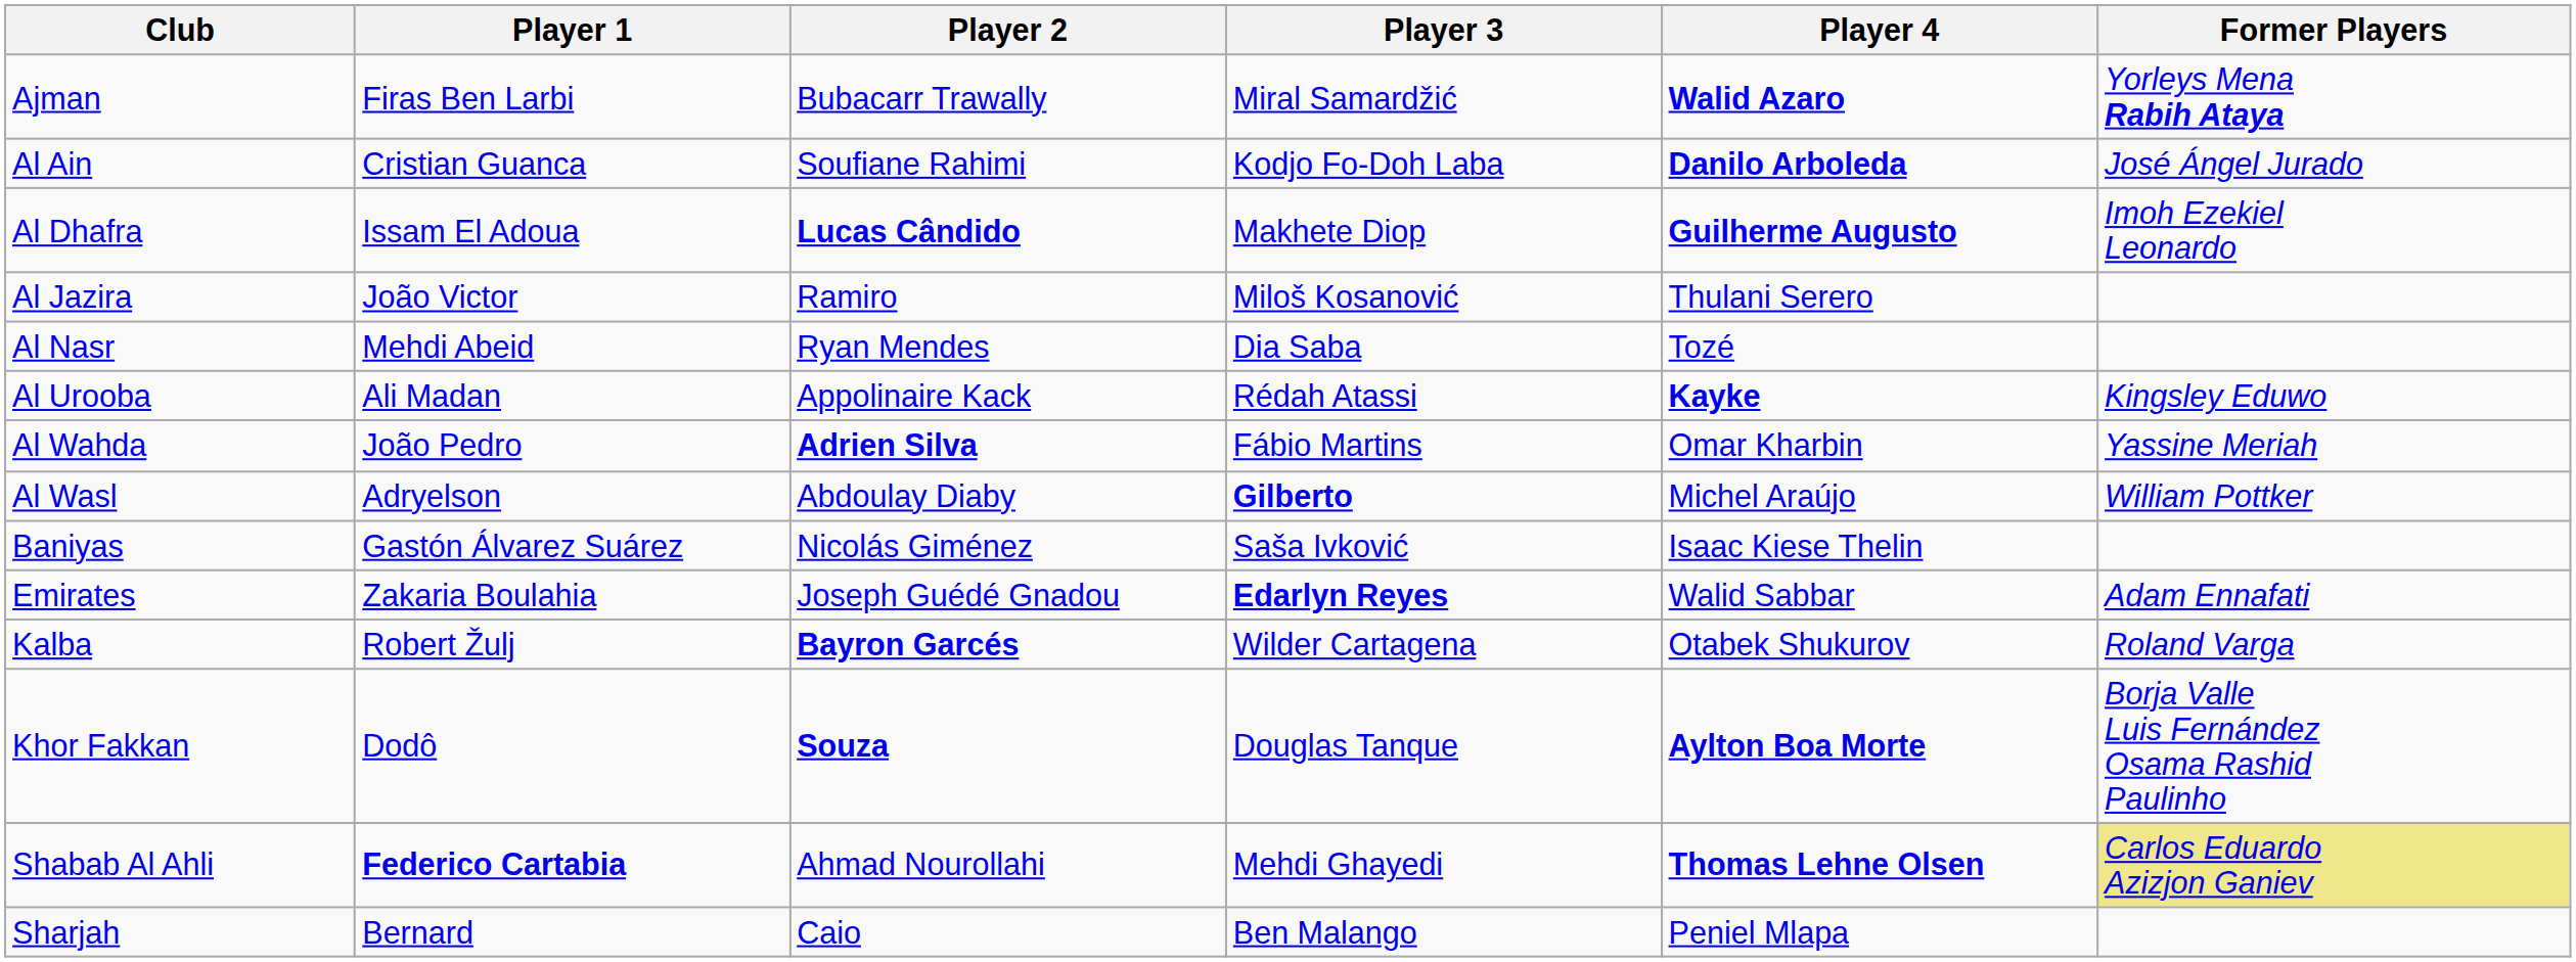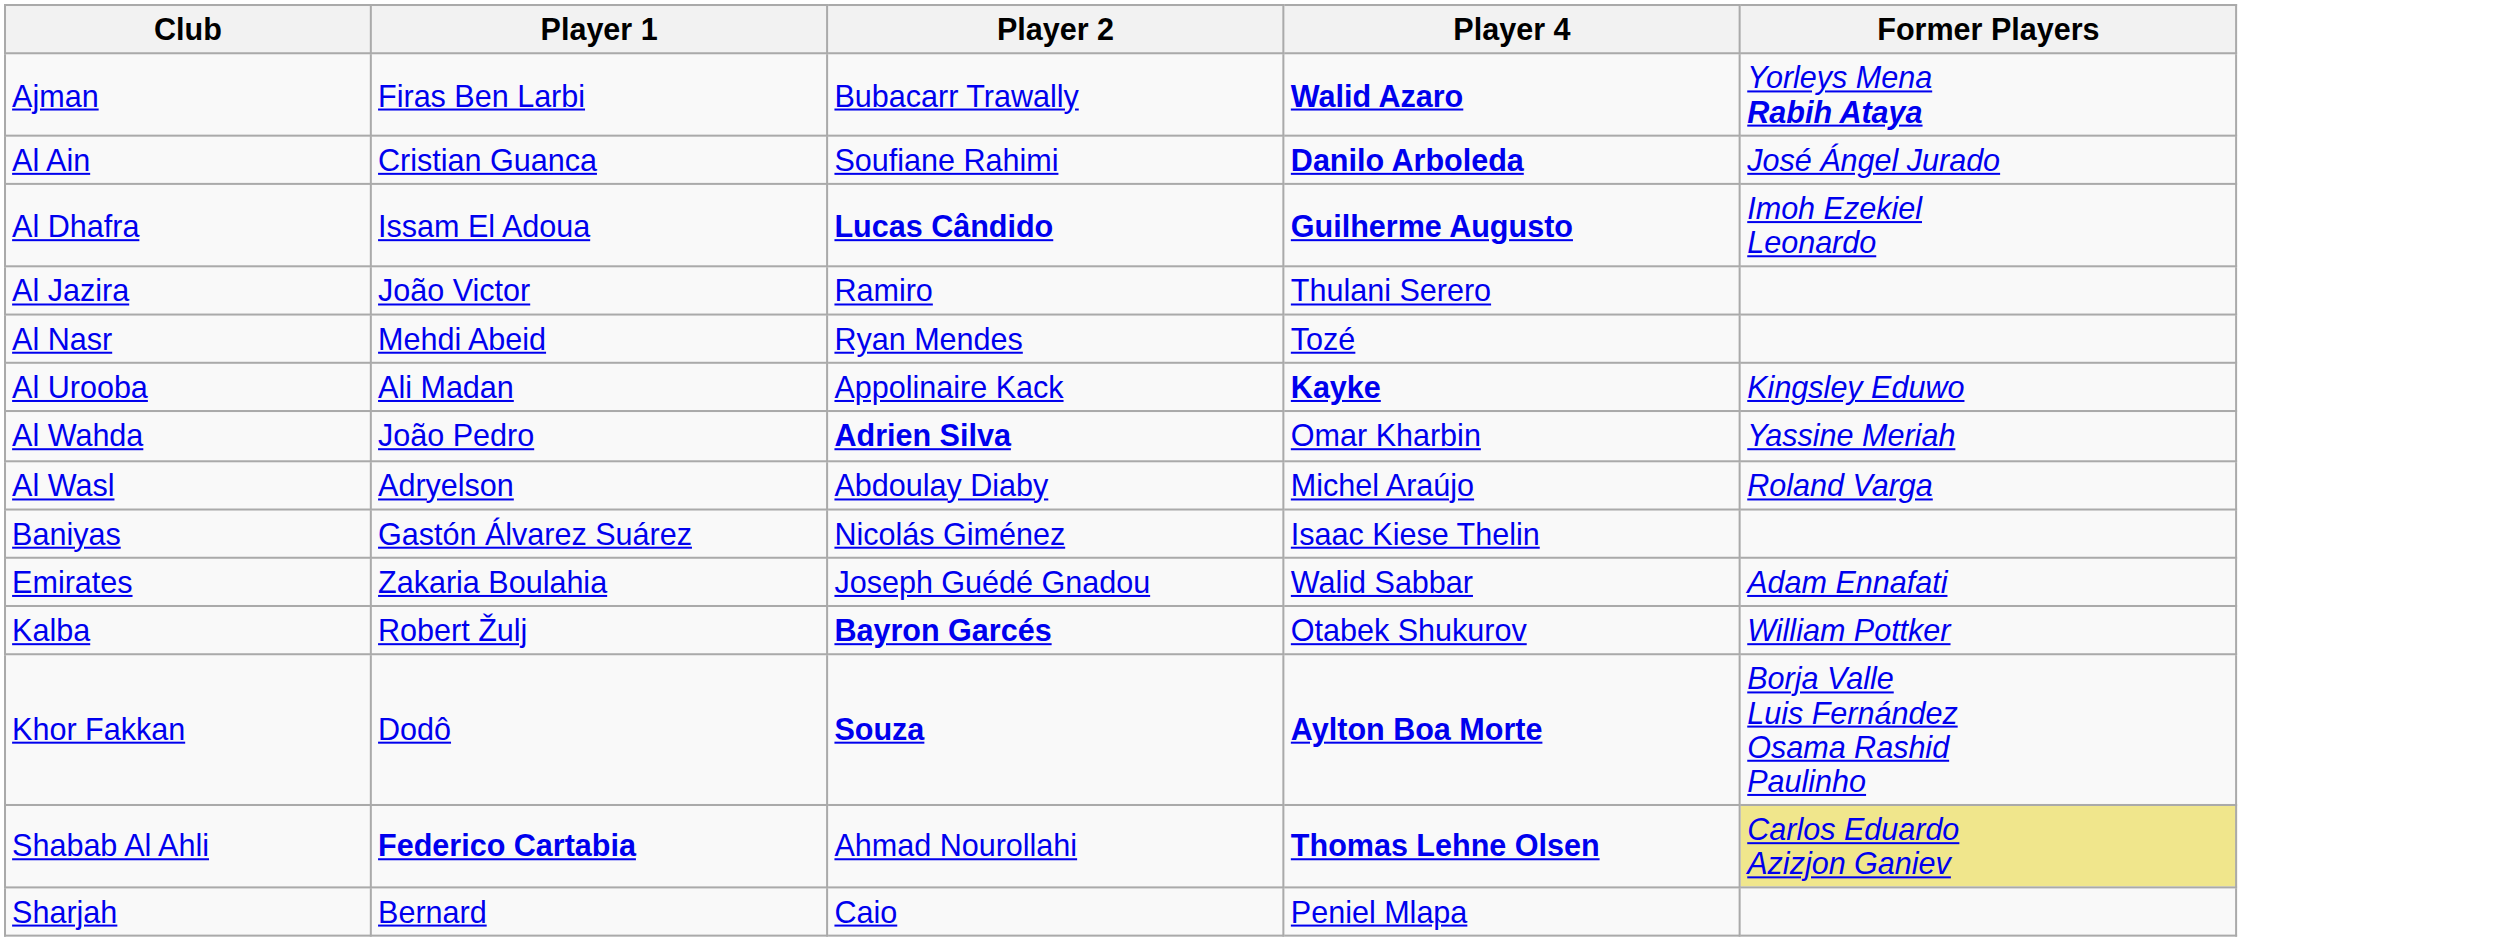- column: Player 3 | Miral Samardžić | Kodjo Fo-Doh Laba | Makhete Diop | Miloš Kosanović | Dia Saba | Rédah Atassi | Fábio Martins | Gilberto | Saša Ivković | Edarlyn Reyes | Wilder Cartagena | Douglas Tanque | Mehdi Ghayedi | Ben Malango
Al Wasl | Former Players: William Pottker -> Roland Varga
Kalba | Former Players: Roland Varga -> William Pottker
